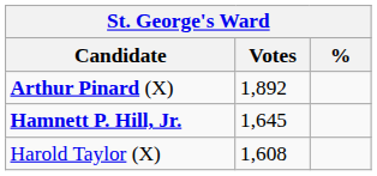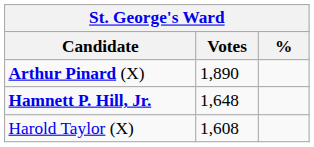Arthur Pinard (X) | Votes: 1,892 -> 1,890
Hamnett P. Hill, Jr. | Votes: 1,645 -> 1,648
